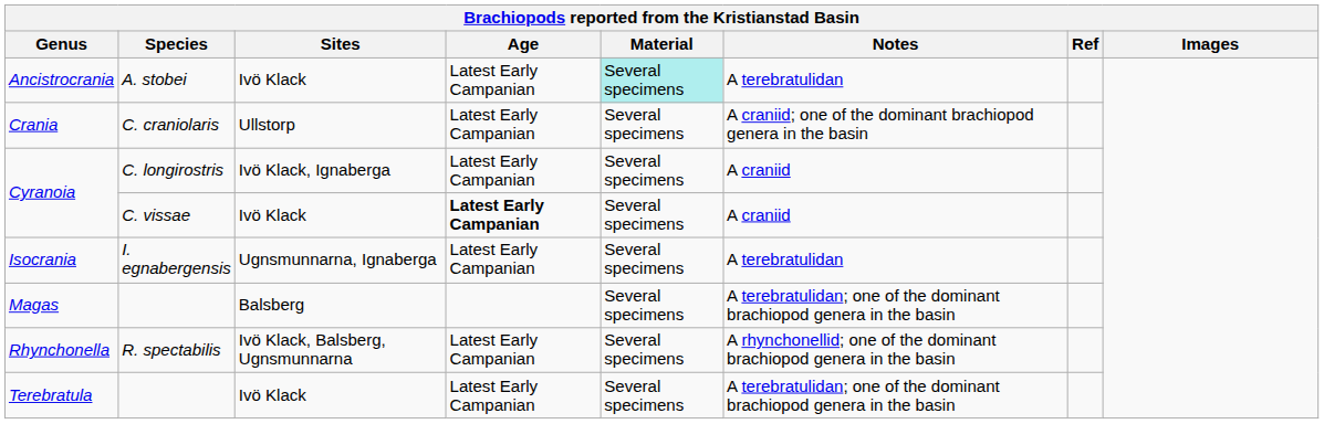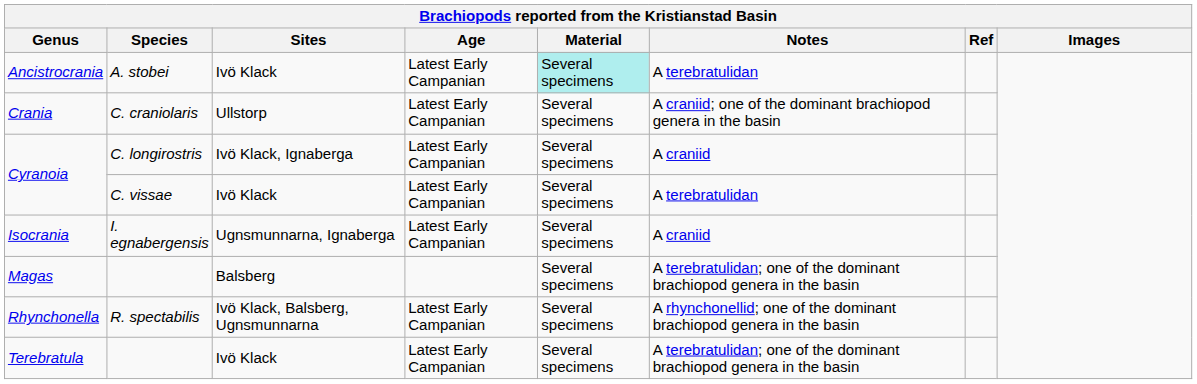Cyranoia / C. vissae | Age: bold -> normal
Cyranoia / C. vissae | Notes: A craniid -> A terebratulidan
Isocrania | Notes: A terebratulidan -> A craniid
